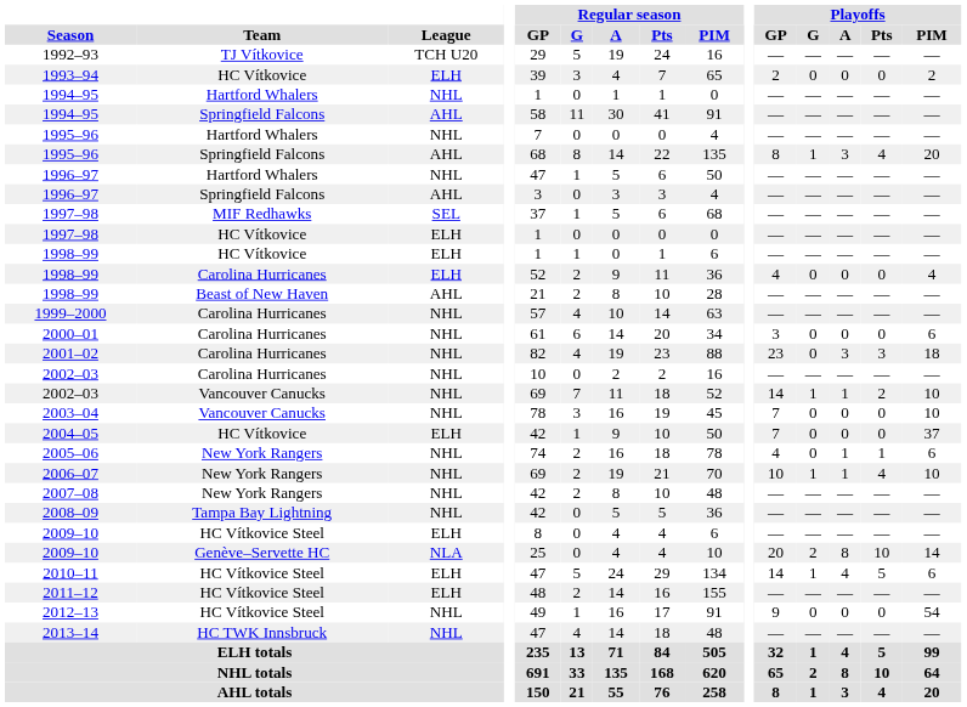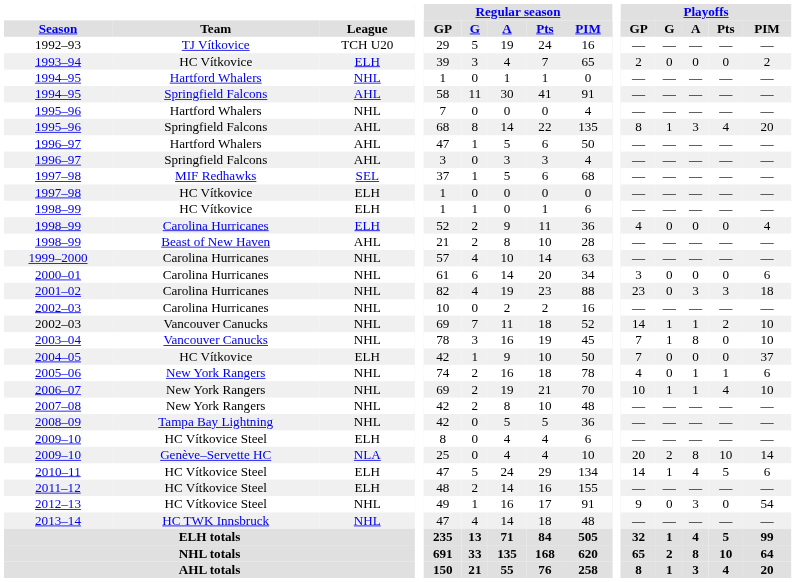1996–97 / Hartford Whalers | League: NHL -> AHL
2003–04 | Playoffs / G: 0 -> 1
2003–04 | Playoffs / A: 0 -> 8
2012–13 | Playoffs / A: 0 -> 3
